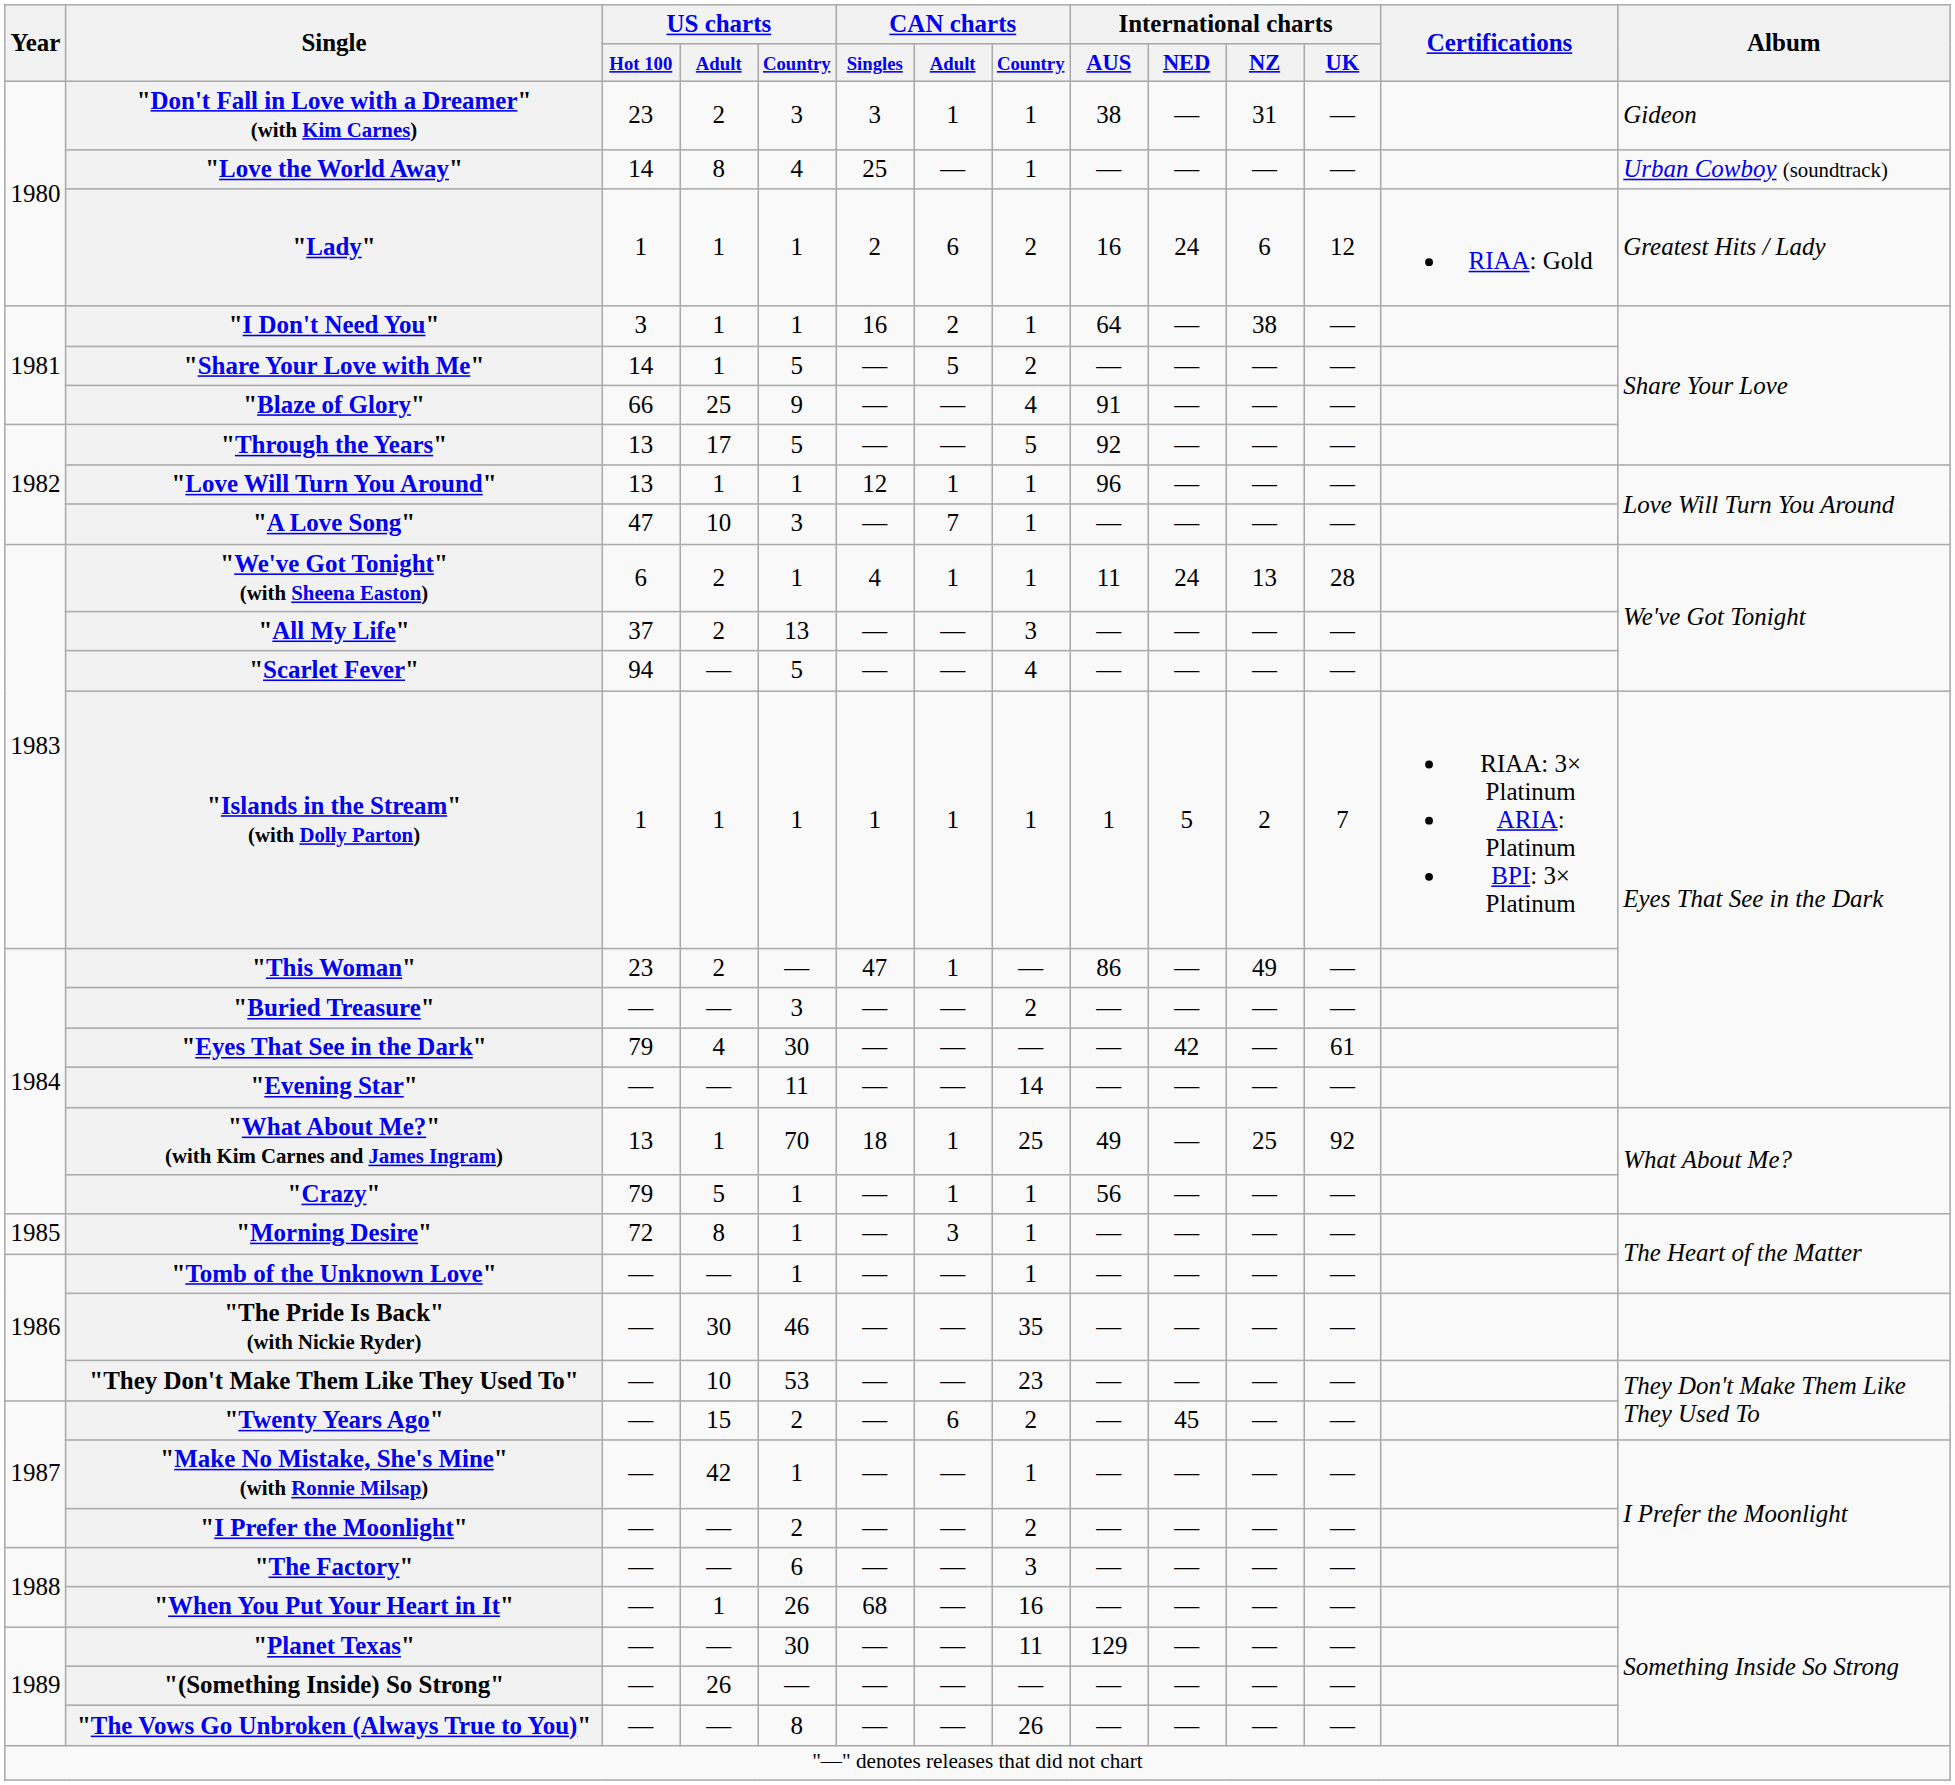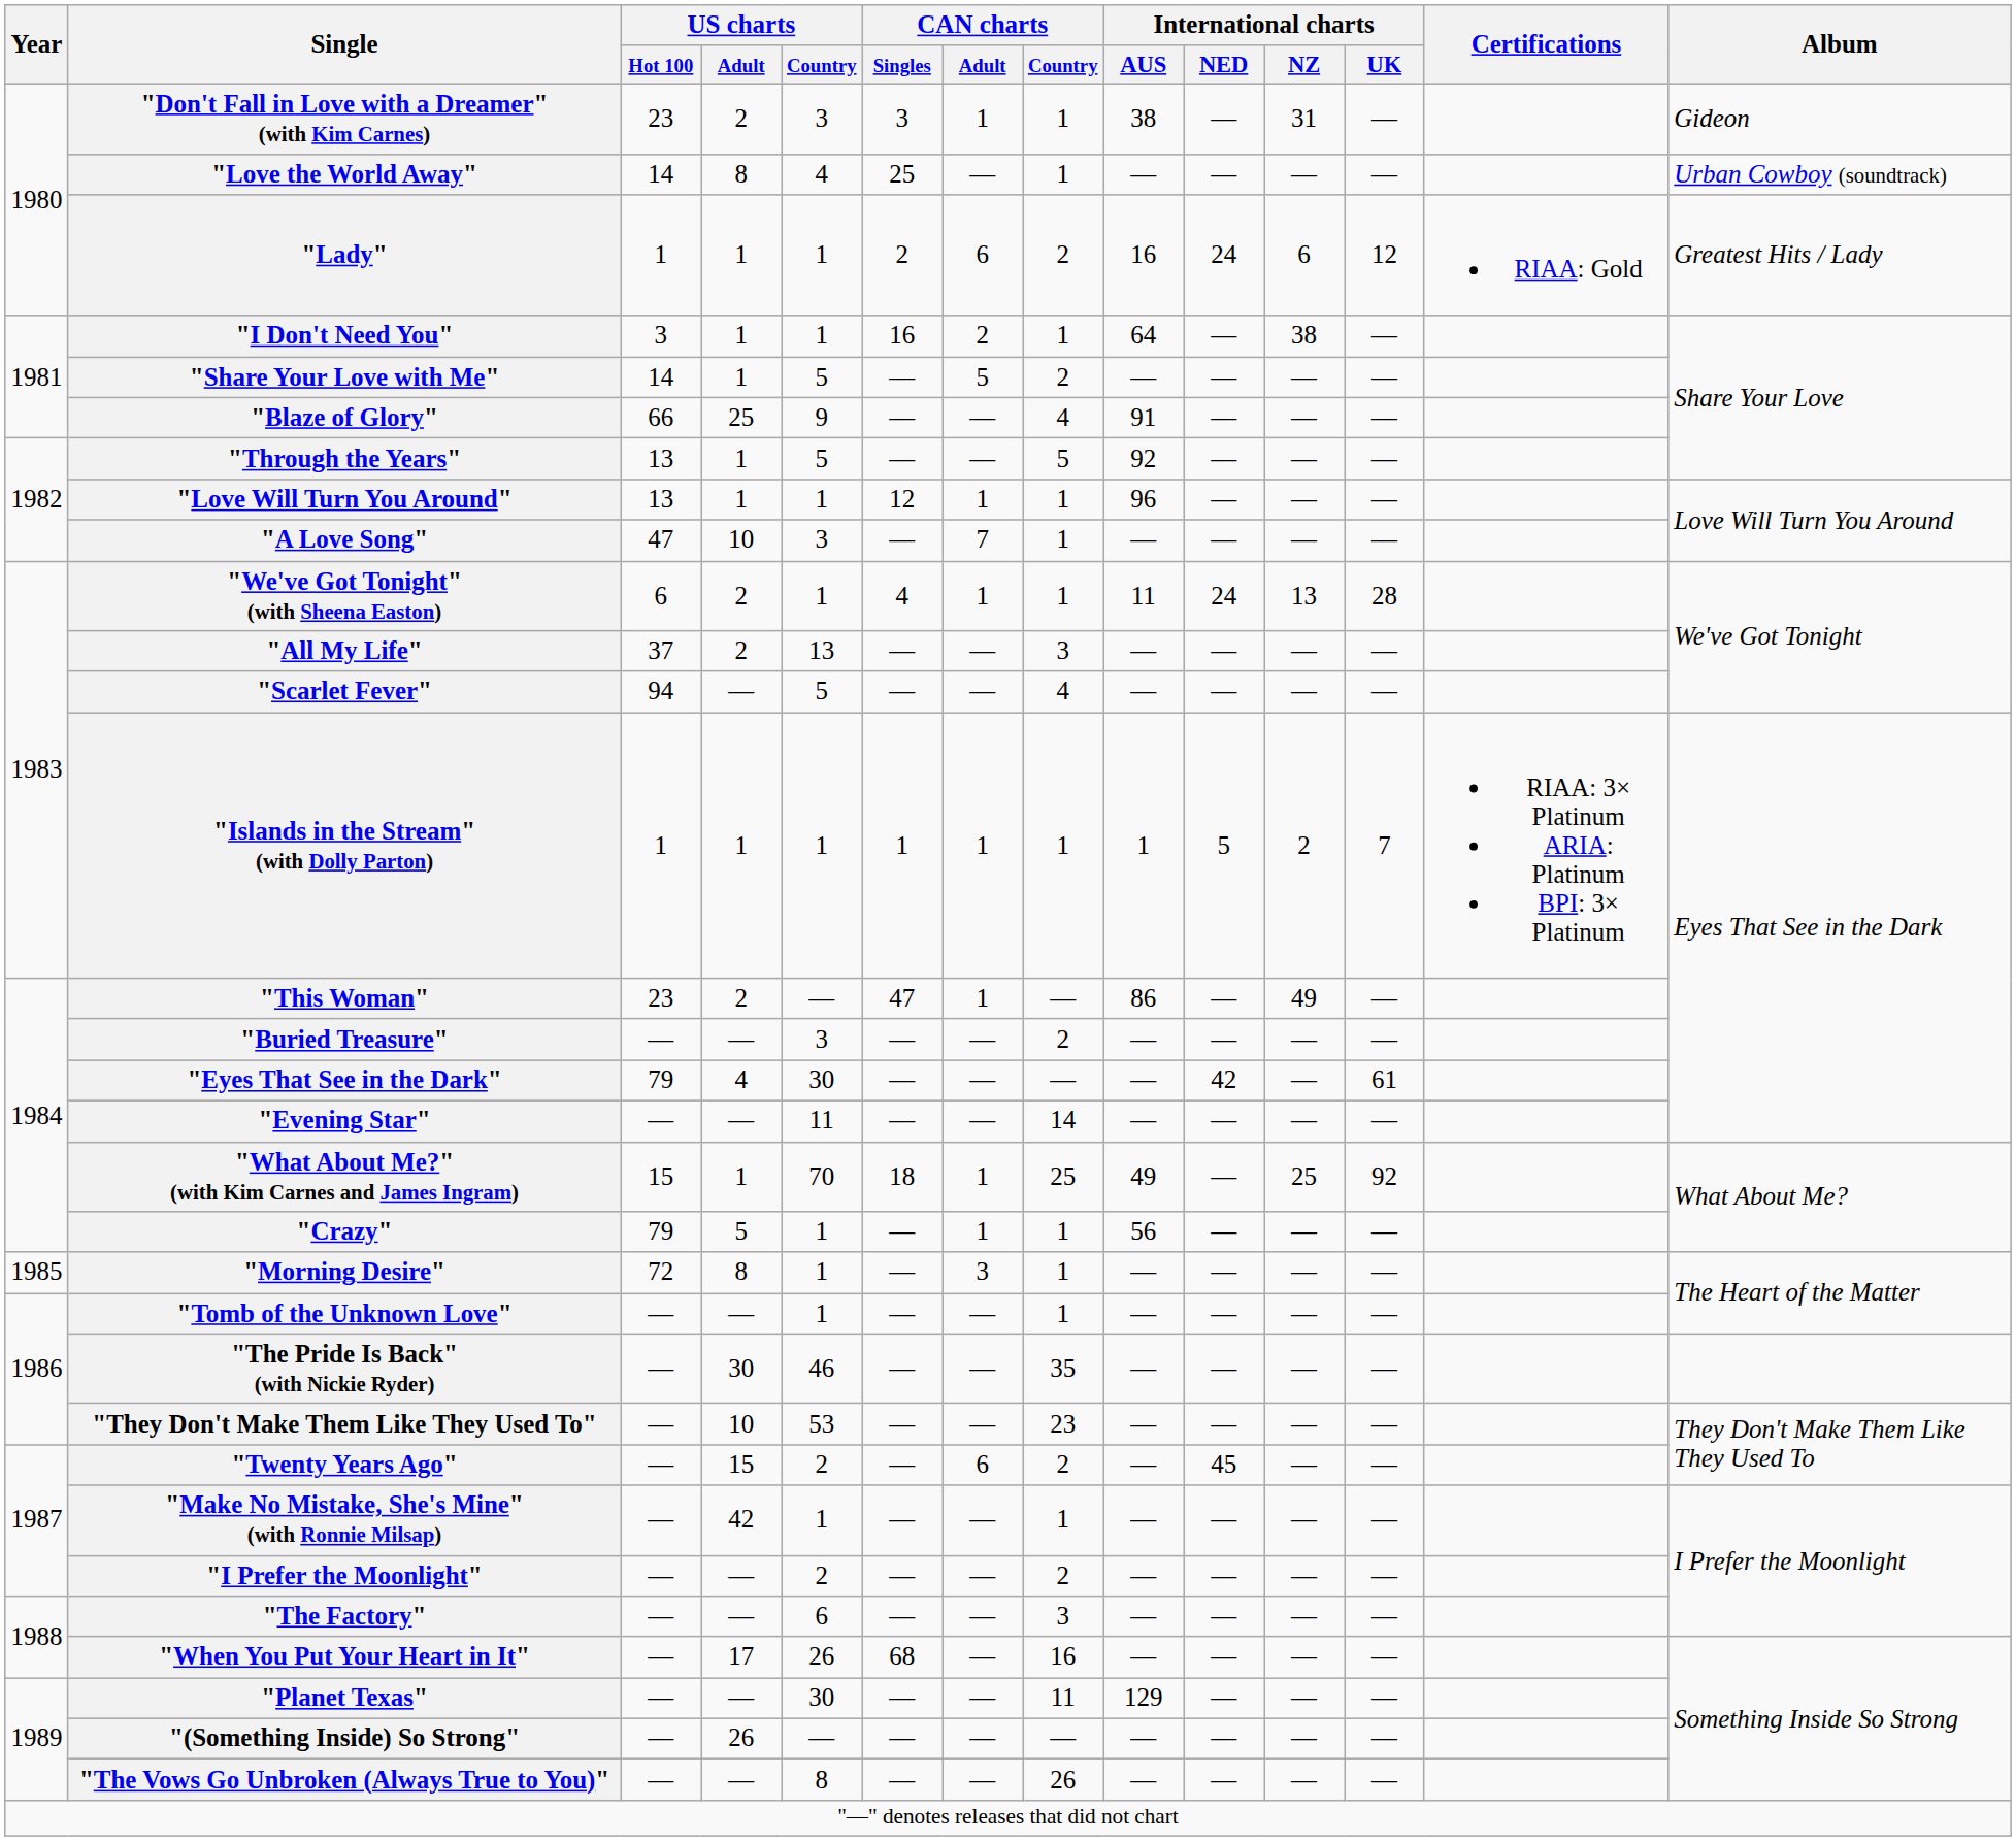"Through the Years" | US charts / Adult: 17 -> 1
"What About Me?" (with Kim Carnes and James Ingram) | US charts / Hot 100: 13 -> 15
"When You Put Your Heart in It" | US charts / Adult: 1 -> 17
